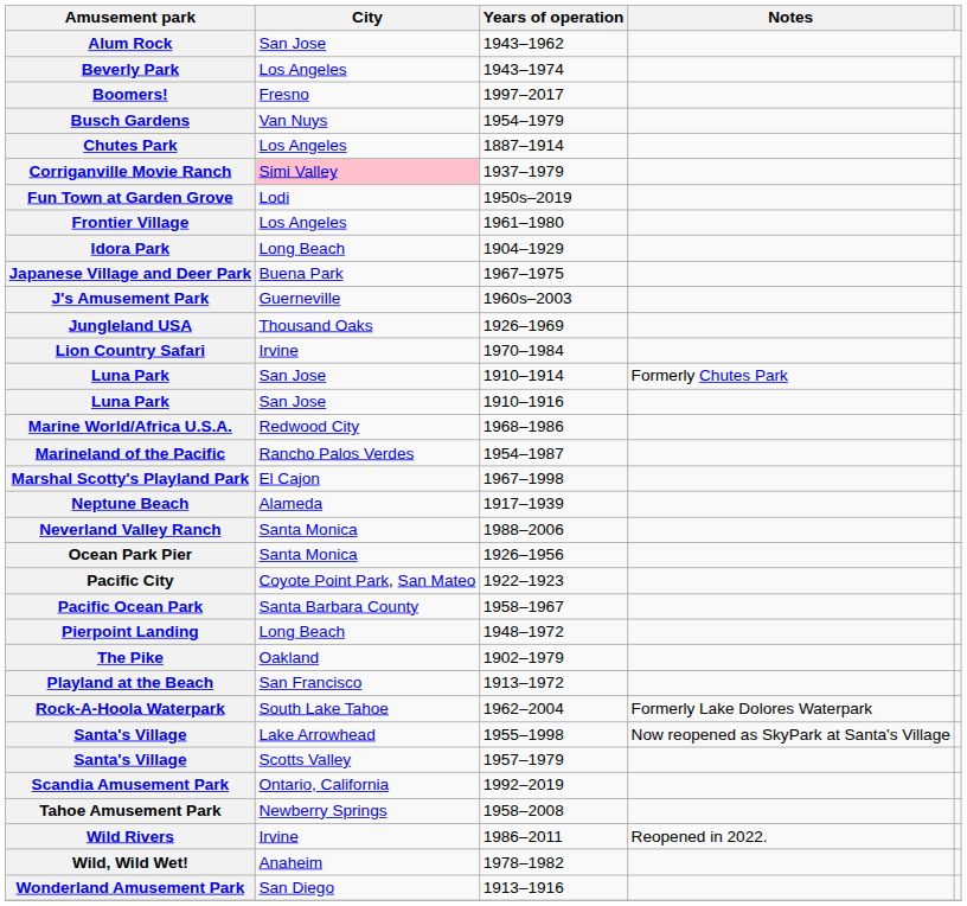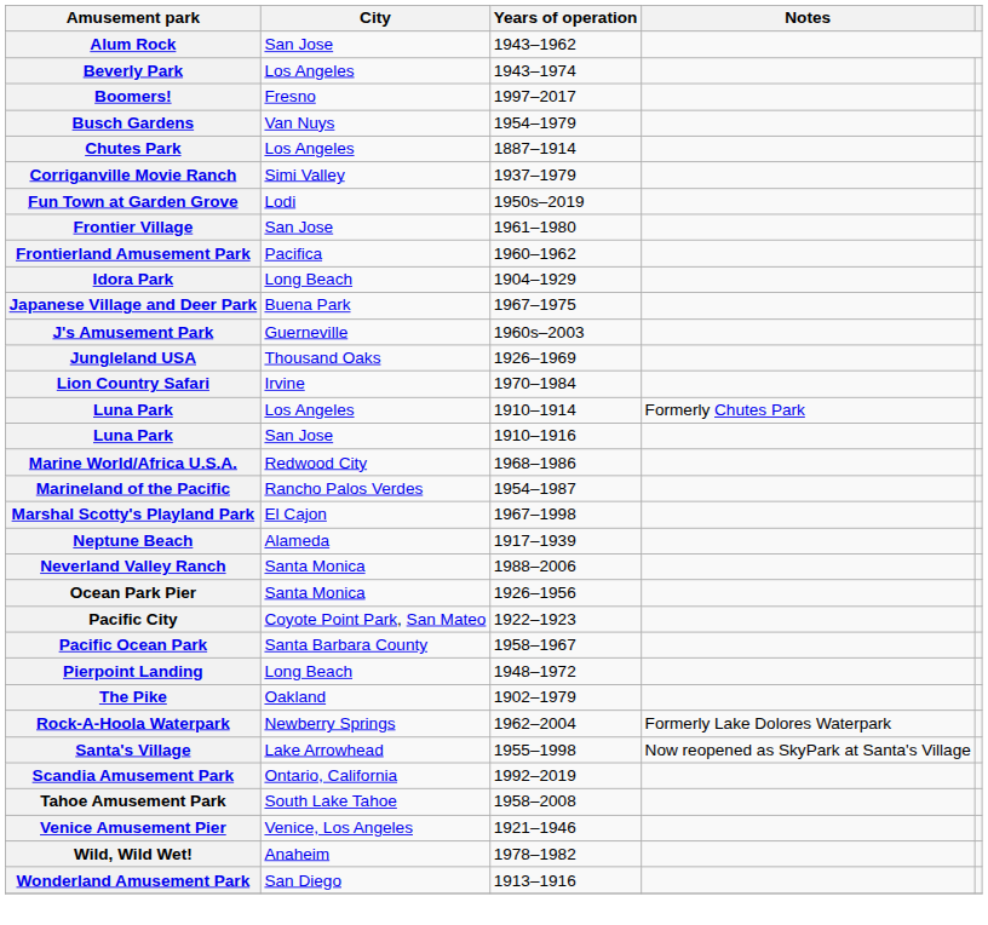Corriganville Movie Ranch | City: pink background -> no background
Frontier Village | City: Los Angeles -> San Jose
+ row: Frontierland Amusement Park | Pacifica | 1960–1962
Luna Park / 1910–1914 | City: San Jose -> Los Angeles
- row: Playland at the Beach | San Francisco | 1913–1972
Rock-A-Hoola Waterpark | City: South Lake Tahoe -> Newberry Springs
- row: Santa's Village | Scotts Valley | 1957–1979
Tahoe Amusement Park | City: Newberry Springs -> South Lake Tahoe
+ row: Venice Amusement Pier | Venice, Los Angeles | 1921–1946
- row: Wild Rivers | Irvine | 1986–2011 | Reopened in 2022.
